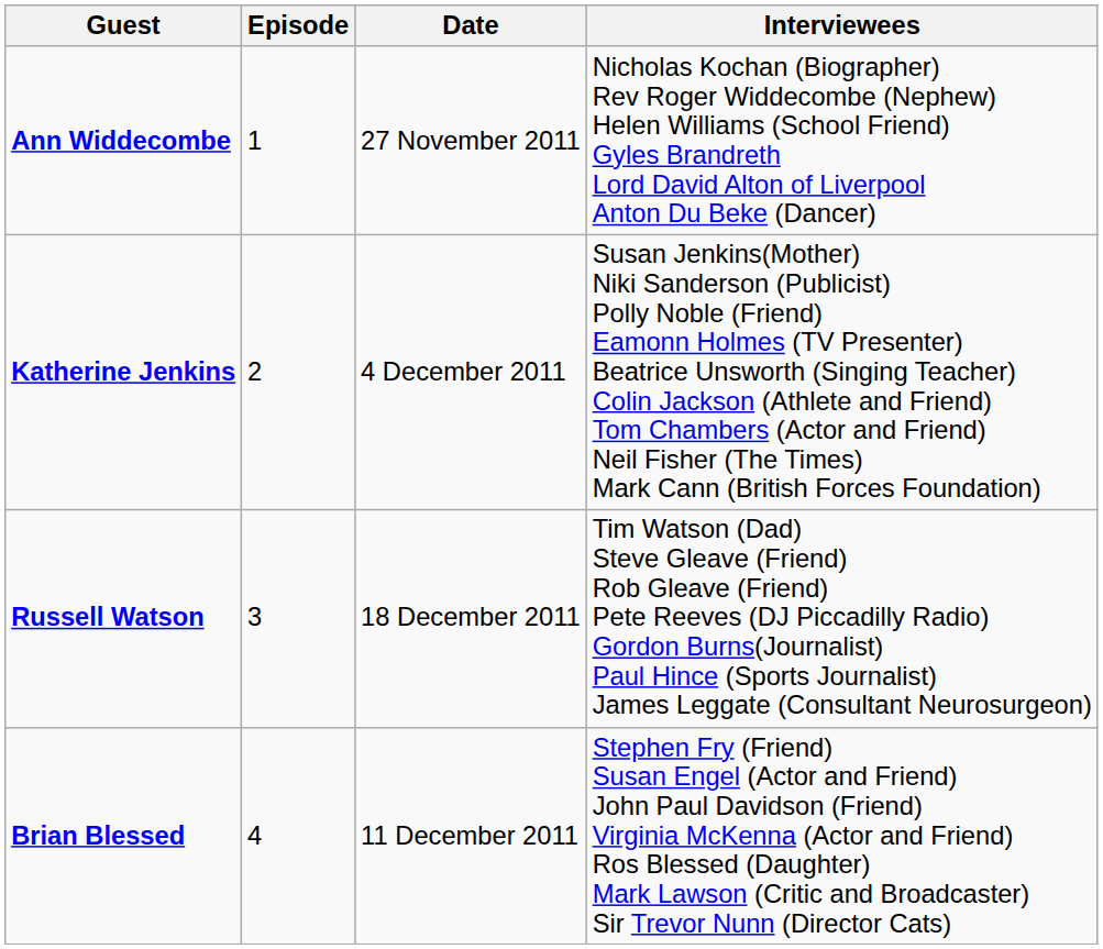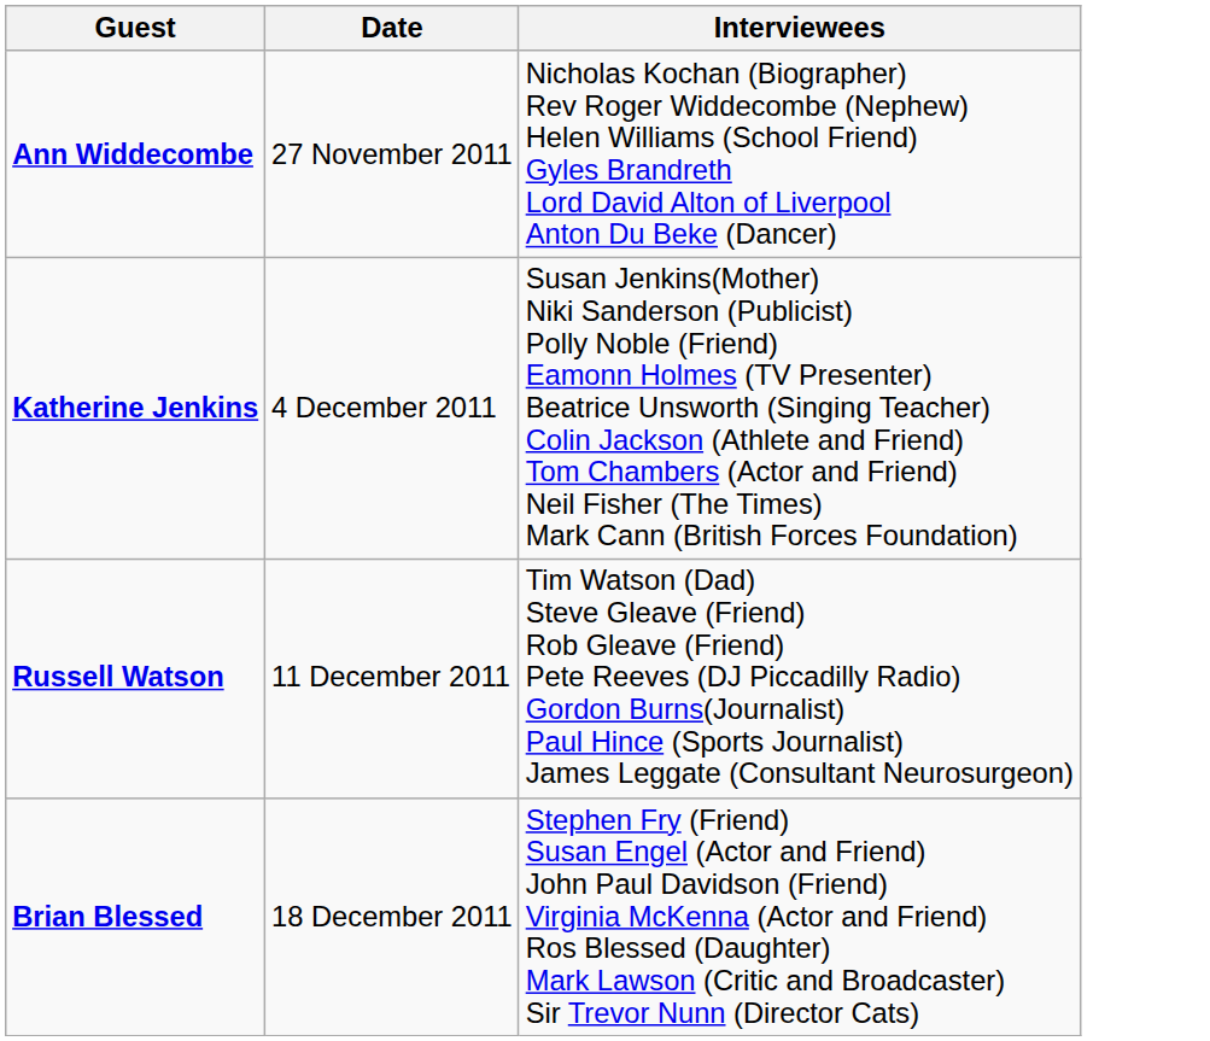- column: Episode | 1 | 2 | 3 | 4
Russell Watson | Date: 18 December 2011 -> 11 December 2011
Brian Blessed | Date: 11 December 2011 -> 18 December 2011
